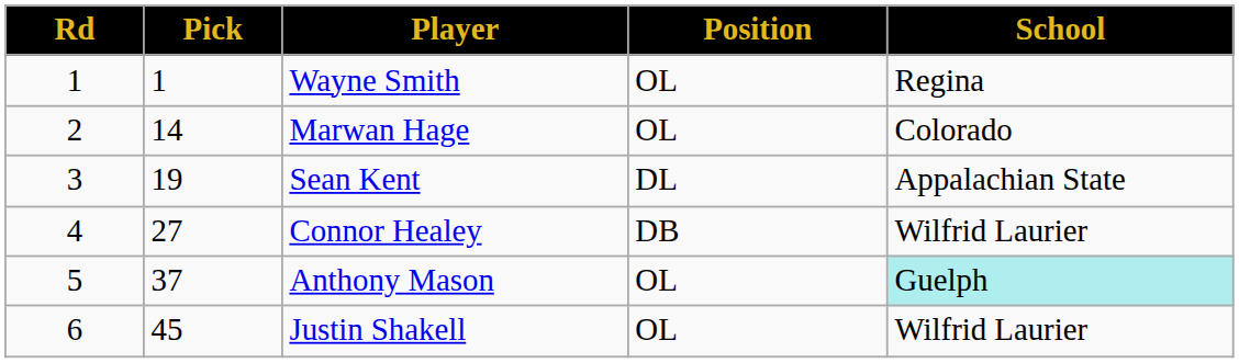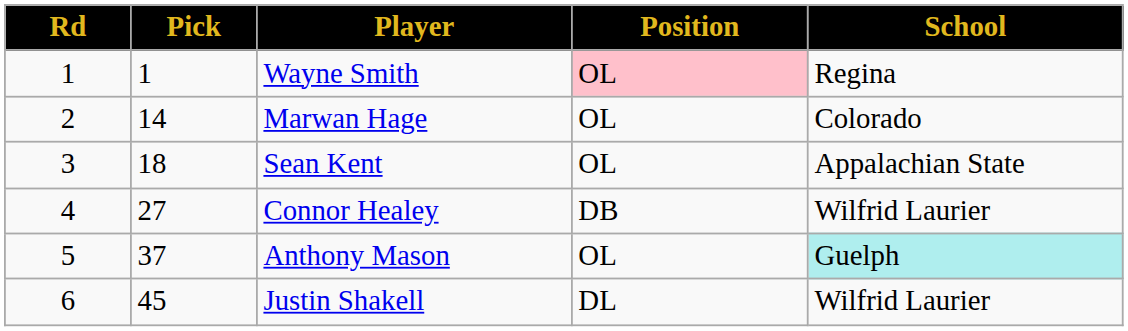Wayne Smith | Position: no background -> pink background
Sean Kent | Pick: 19 -> 18
Sean Kent | Position: DL -> OL
Justin Shakell | Position: OL -> DL
